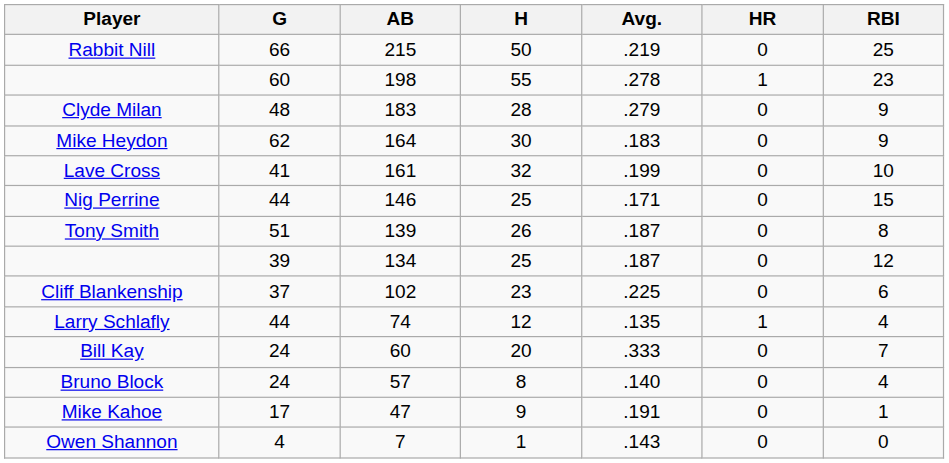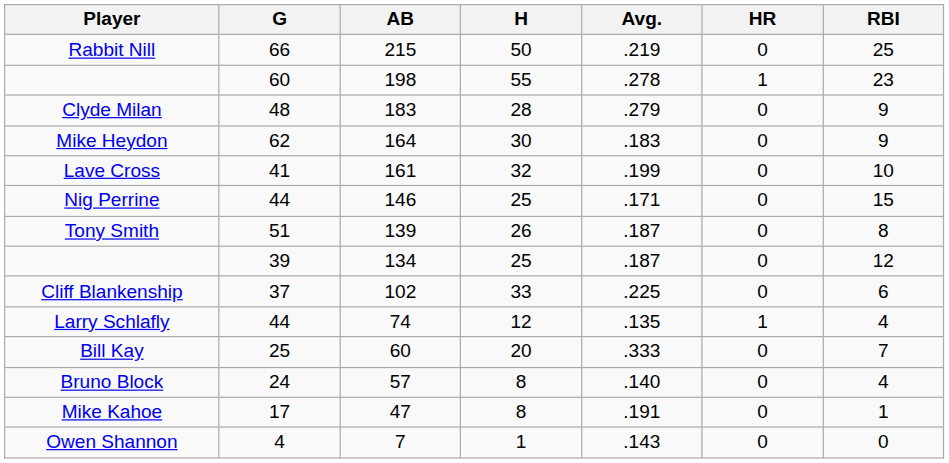Cliff Blankenship | H: 23 -> 33
Bill Kay | G: 24 -> 25
Mike Kahoe | H: 9 -> 8
